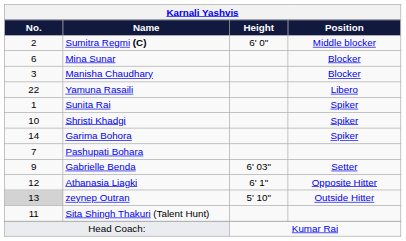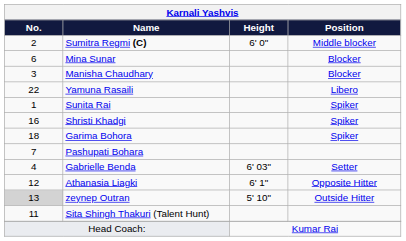Shristi Khadgi | No.: 10 -> 16
Garima Bohora | No.: 14 -> 18
Gabrielle Benda | No.: 9 -> 4
